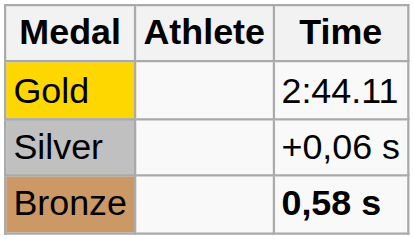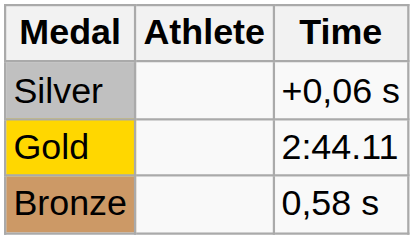rows swapped: Gold <-> Silver
Bronze | Time: bold -> normal
